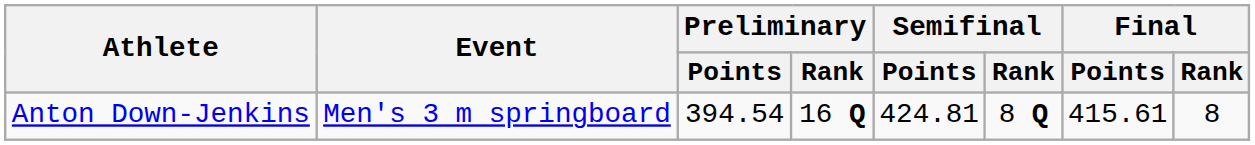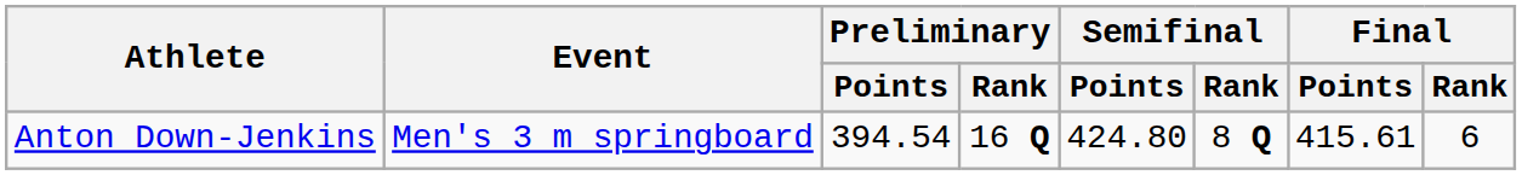Anton Down-Jenkins | Semifinal / Points: 424.81 -> 424.80
Anton Down-Jenkins | Final / Rank: 8 -> 6
